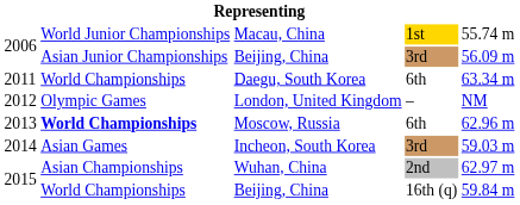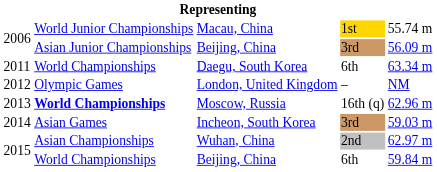Moscow, Russia | column 4: 6th -> 16th (q)
2015 / Beijing, China | column 4: 16th (q) -> 6th
